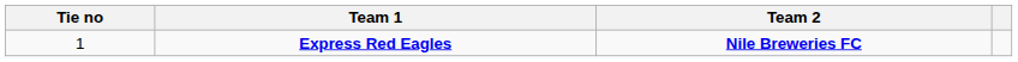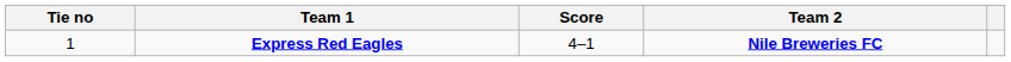+ column: Score | 4–1
